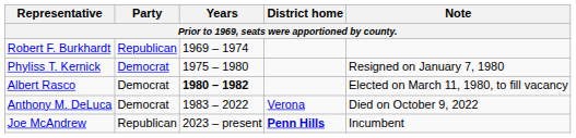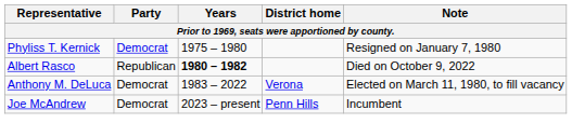- row: Robert F. Burkhardt | Republican | 1969 – 1974
Albert Rasco | Party: Democrat -> Republican
Albert Rasco | Note: Elected on March 11, 1980, to fill vacancy -> Died on October 9, 2022
Anthony M. DeLuca | Note: Died on October 9, 2022 -> Elected on March 11, 1980, to fill vacancy
Joe McAndrew | Party: Republican -> Democrat
Joe McAndrew | District home: bold -> normal
